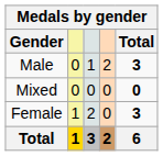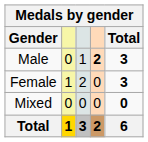Male | column 4: normal -> bold
rows swapped: Female <-> Mixed
